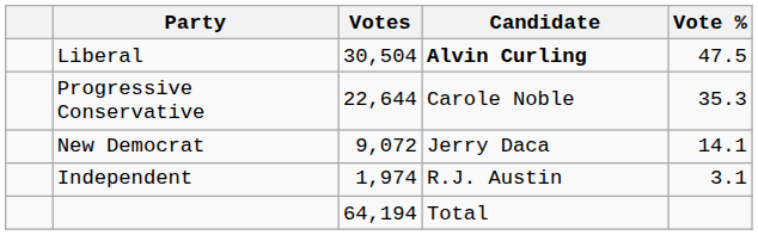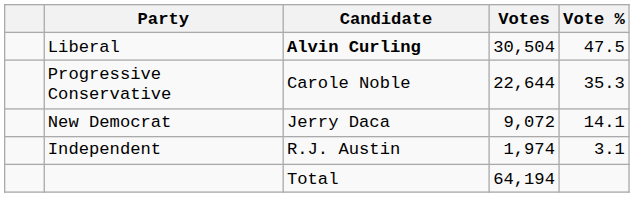columns swapped: Candidate <-> Votes
